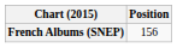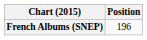French Albums (SNEP) | Position: 156 -> 196
